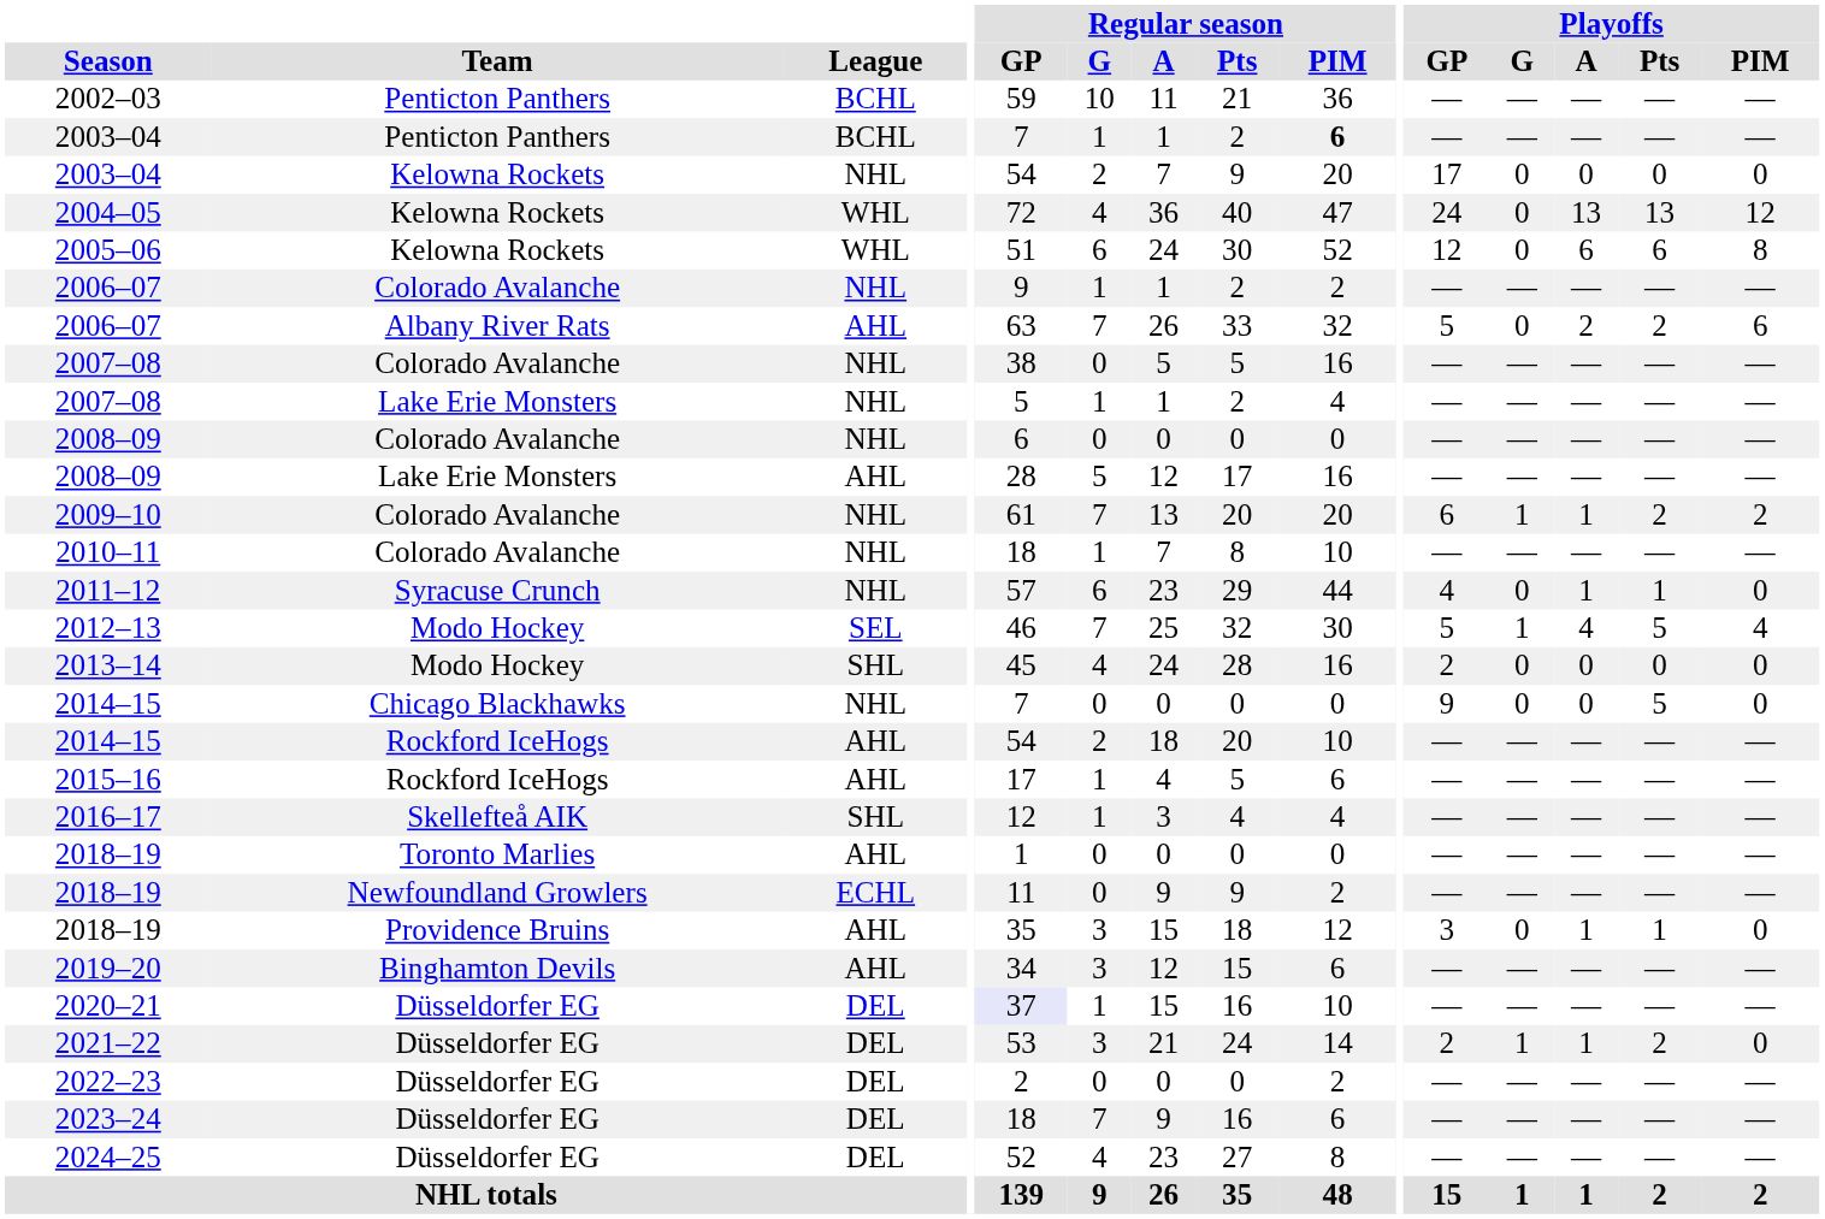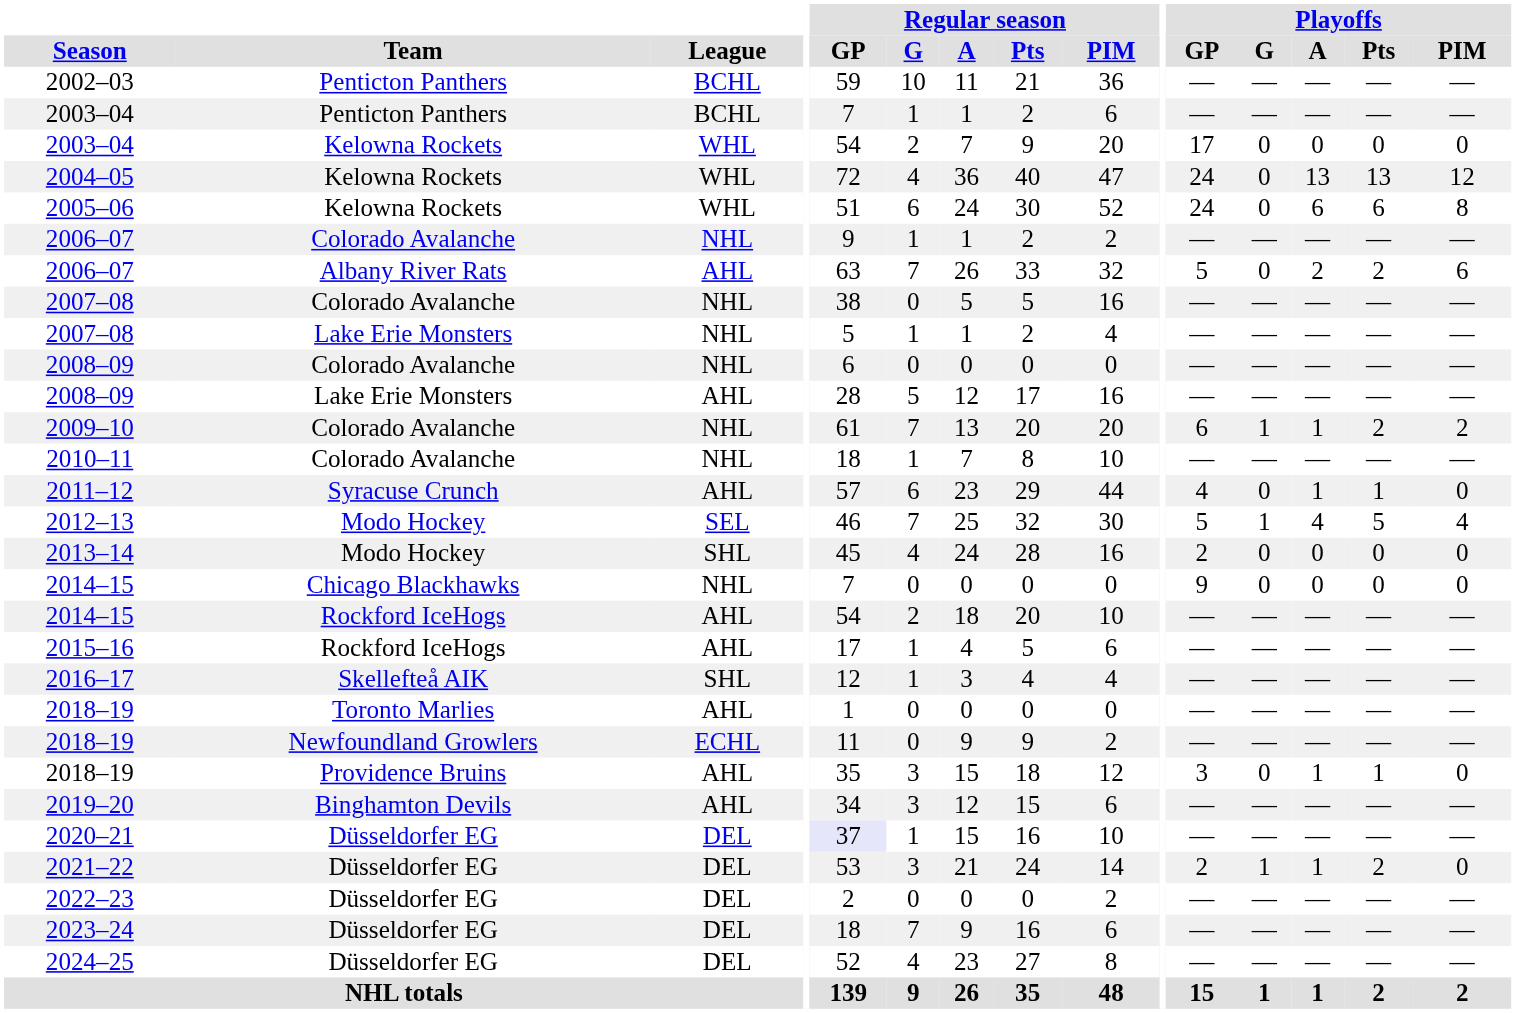2003–04 / Penticton Panthers | Regular season / PIM: bold -> normal
2003–04 / Kelowna Rockets | League: NHL -> WHL
2005–06 | Playoffs / GP: 12 -> 24
2011–12 | League: NHL -> AHL
2014–15 / Chicago Blackhawks | Playoffs / Pts: 5 -> 0
